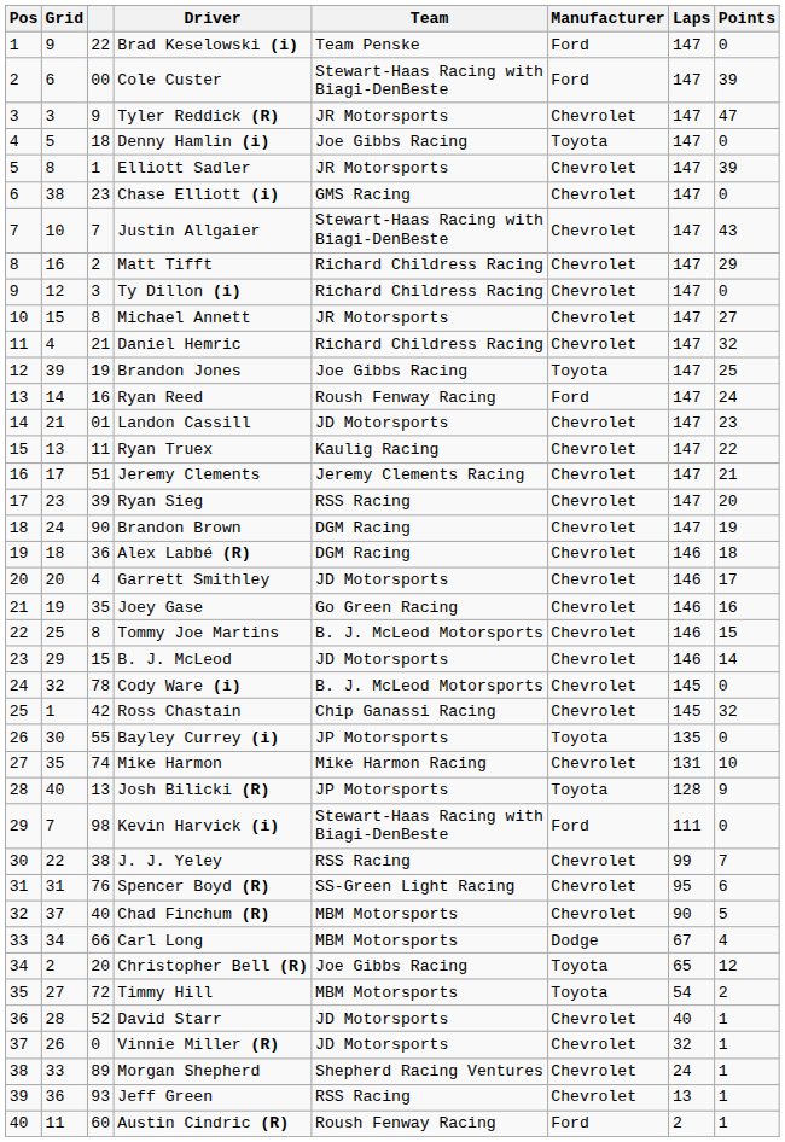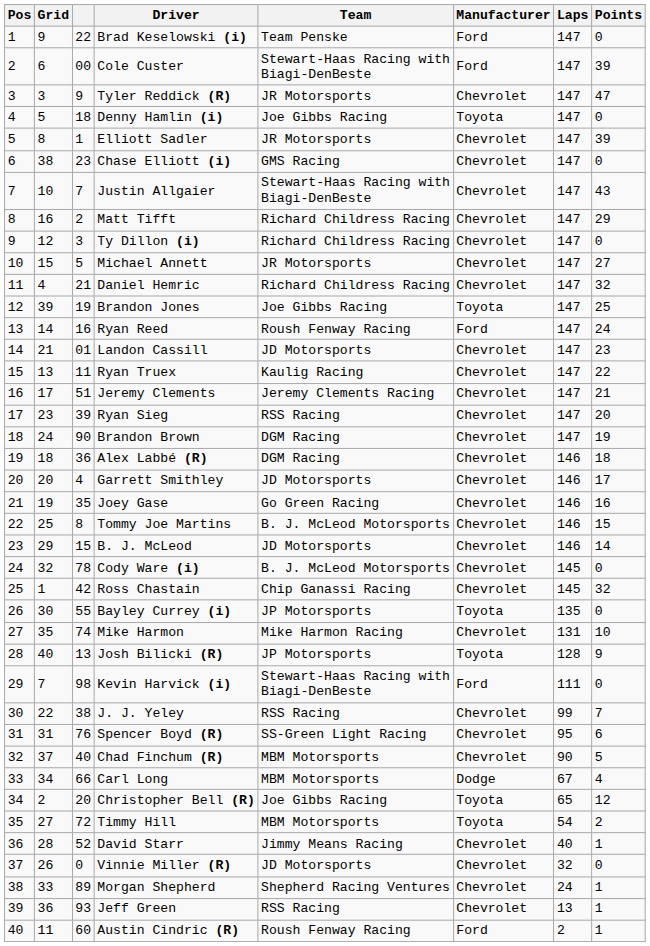Michael Annett | column 3: 8 -> 5
David Starr | Team: JD Motorsports -> Jimmy Means Racing
Vinnie Miller (R) | Points: 1 -> 0
